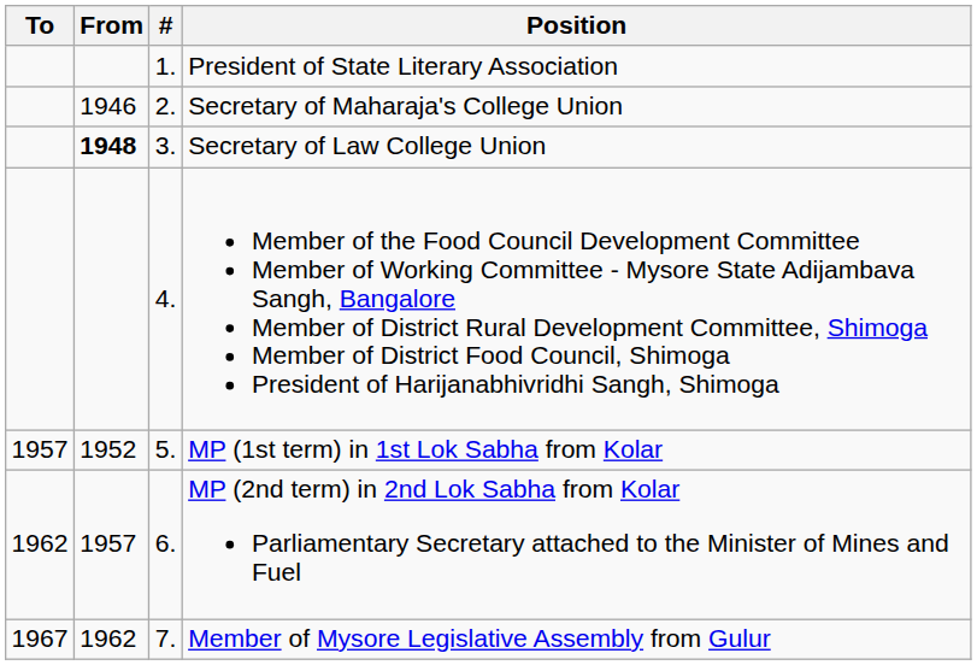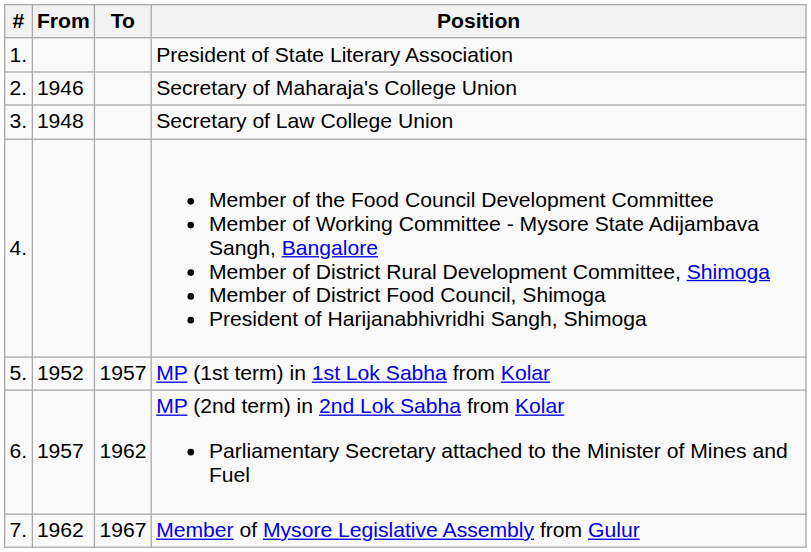columns swapped: # <-> To
Secretary of Law College Union | From: bold -> normal
